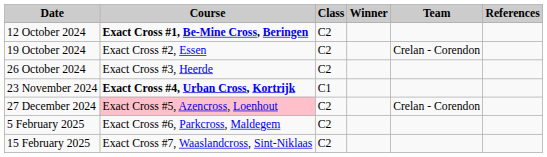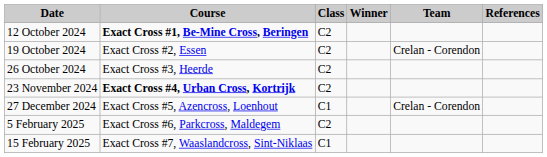23 November 2024 | Class: C1 -> C2
27 December 2024 | Course: pink background -> no background
27 December 2024 | Class: C2 -> C1
15 February 2025 | Class: C2 -> C1
